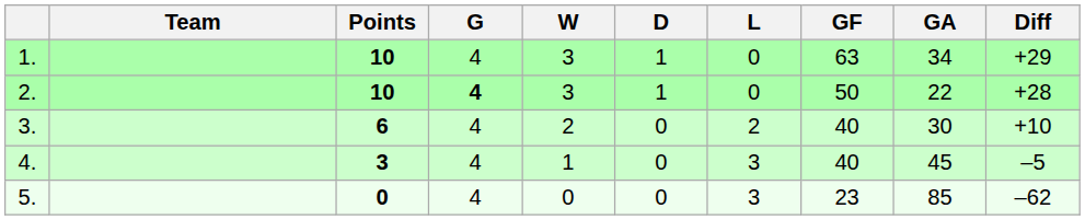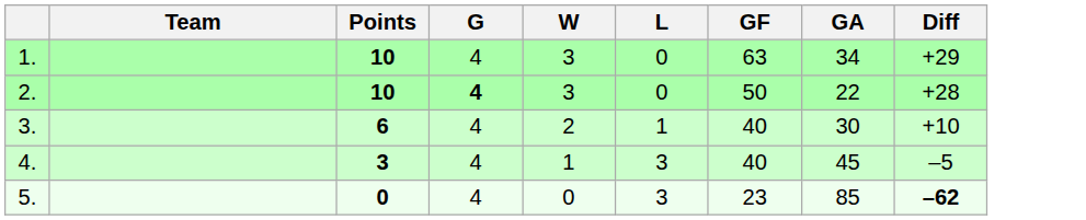- column: D | 1 | 1 | 0 | 0 | 0
3. | L: 2 -> 1
5. | Diff: normal -> bold
